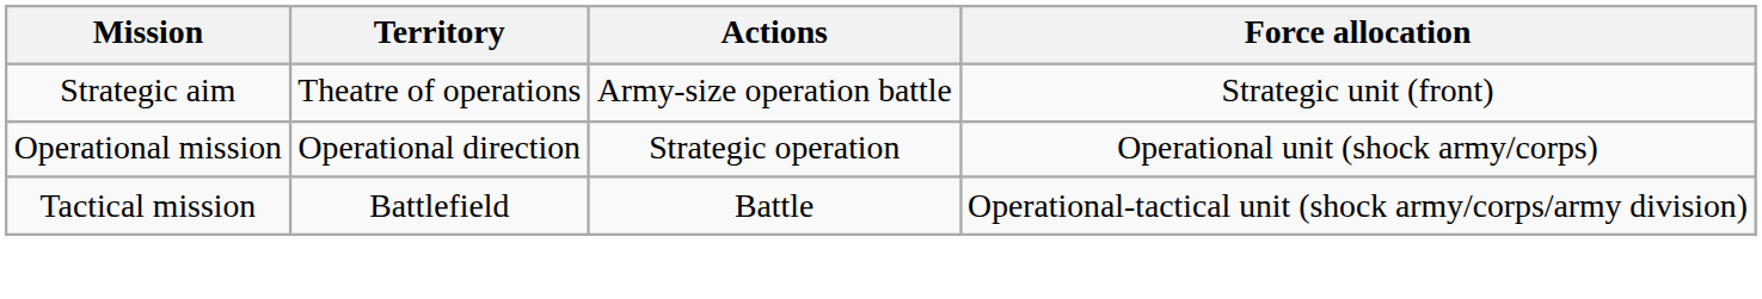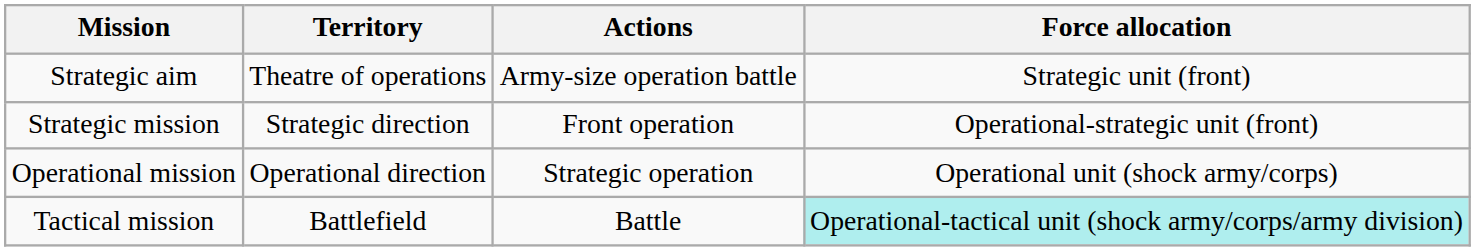+ row: Strategic mission | Strategic direction | Front operation | Operational-strategic unit (front)
Tactical mission | Force allocation: no background -> paleturquoise background
